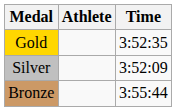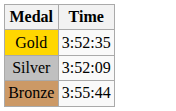- column: Athlete
